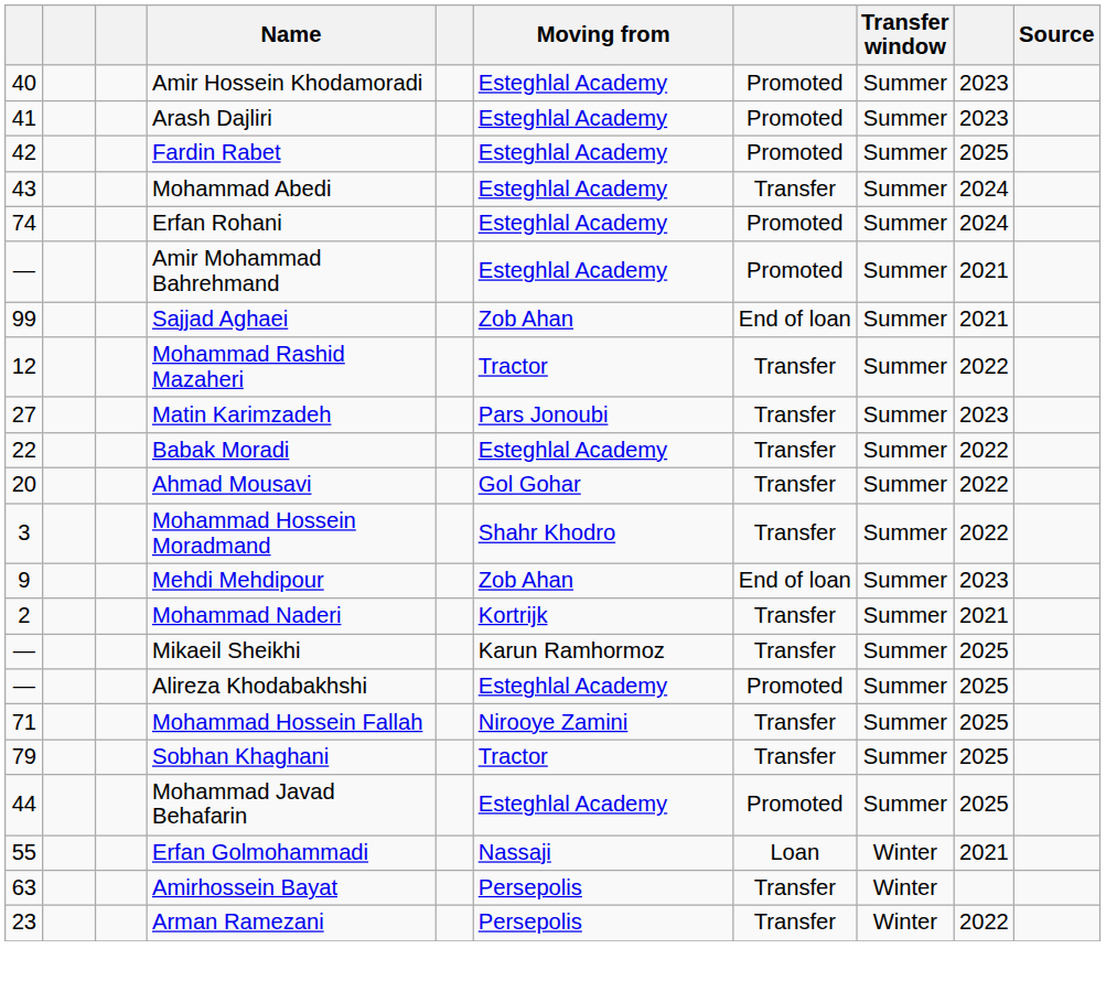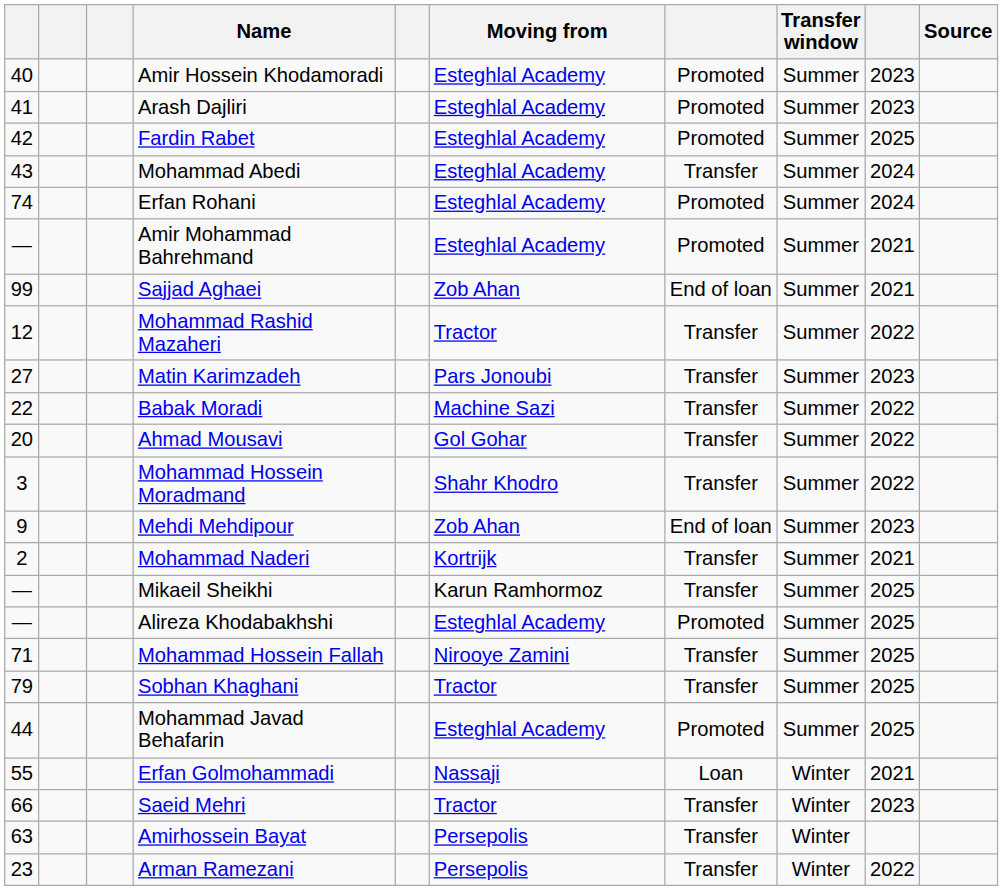Babak Moradi | Moving from: Esteghlal Academy -> Machine Sazi
+ row: 66 | Saeid Mehri | Tractor | Transfer | Winter | 2023
